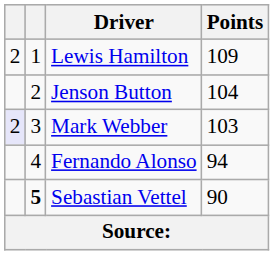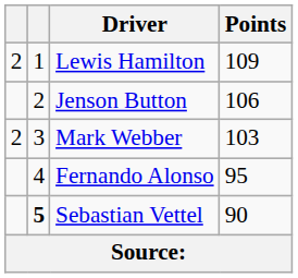Jenson Button | Points: 104 -> 106
Mark Webber | column 1: lavender background -> no background
Fernando Alonso | Points: 94 -> 95
